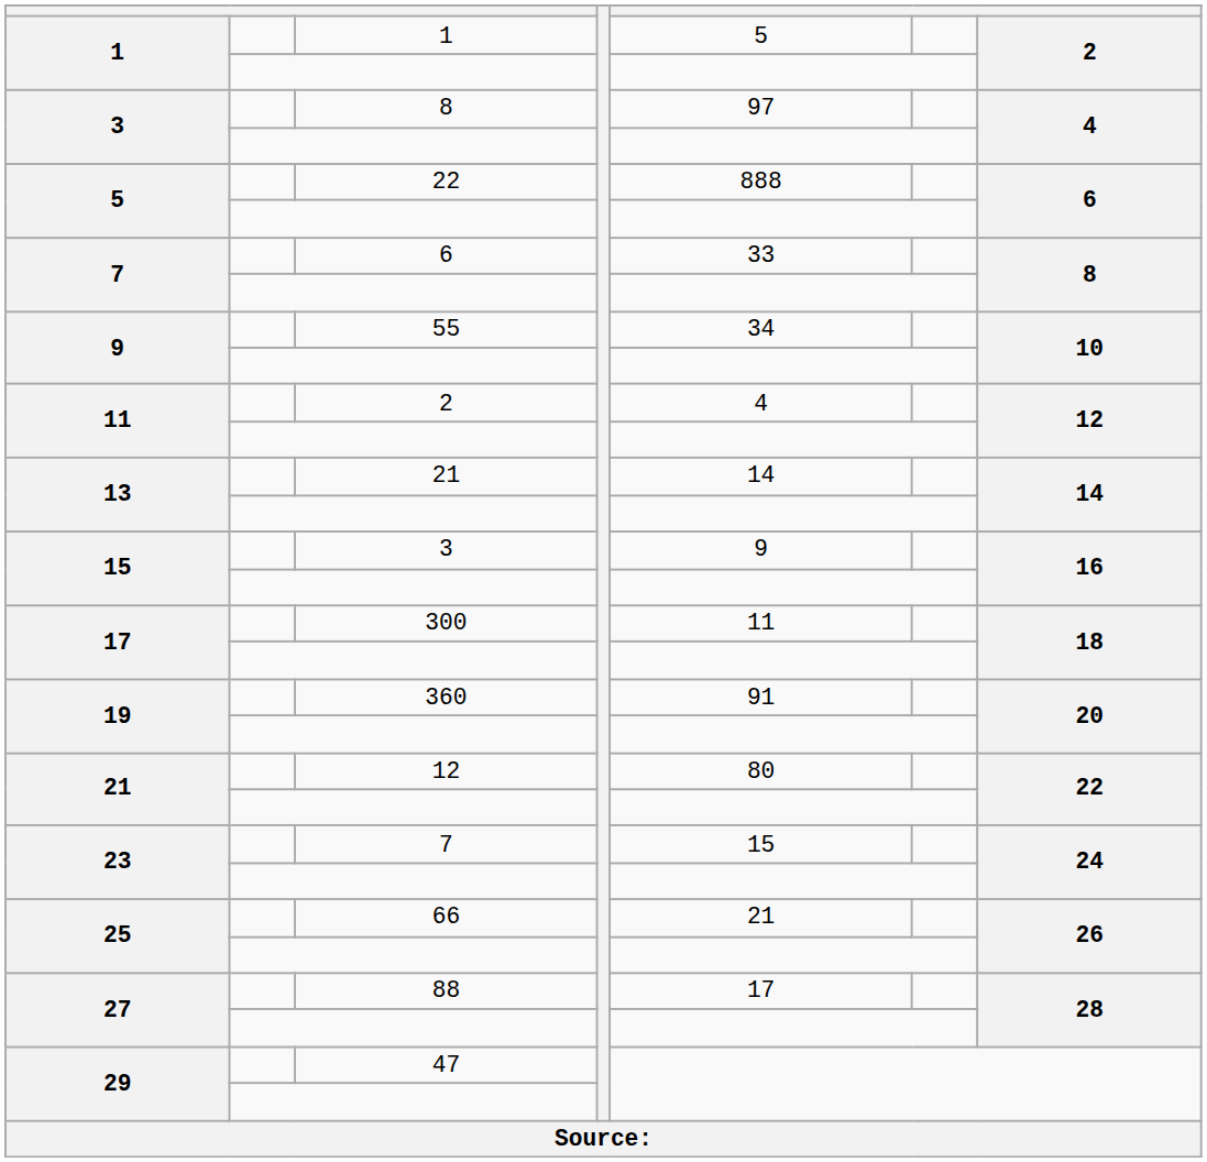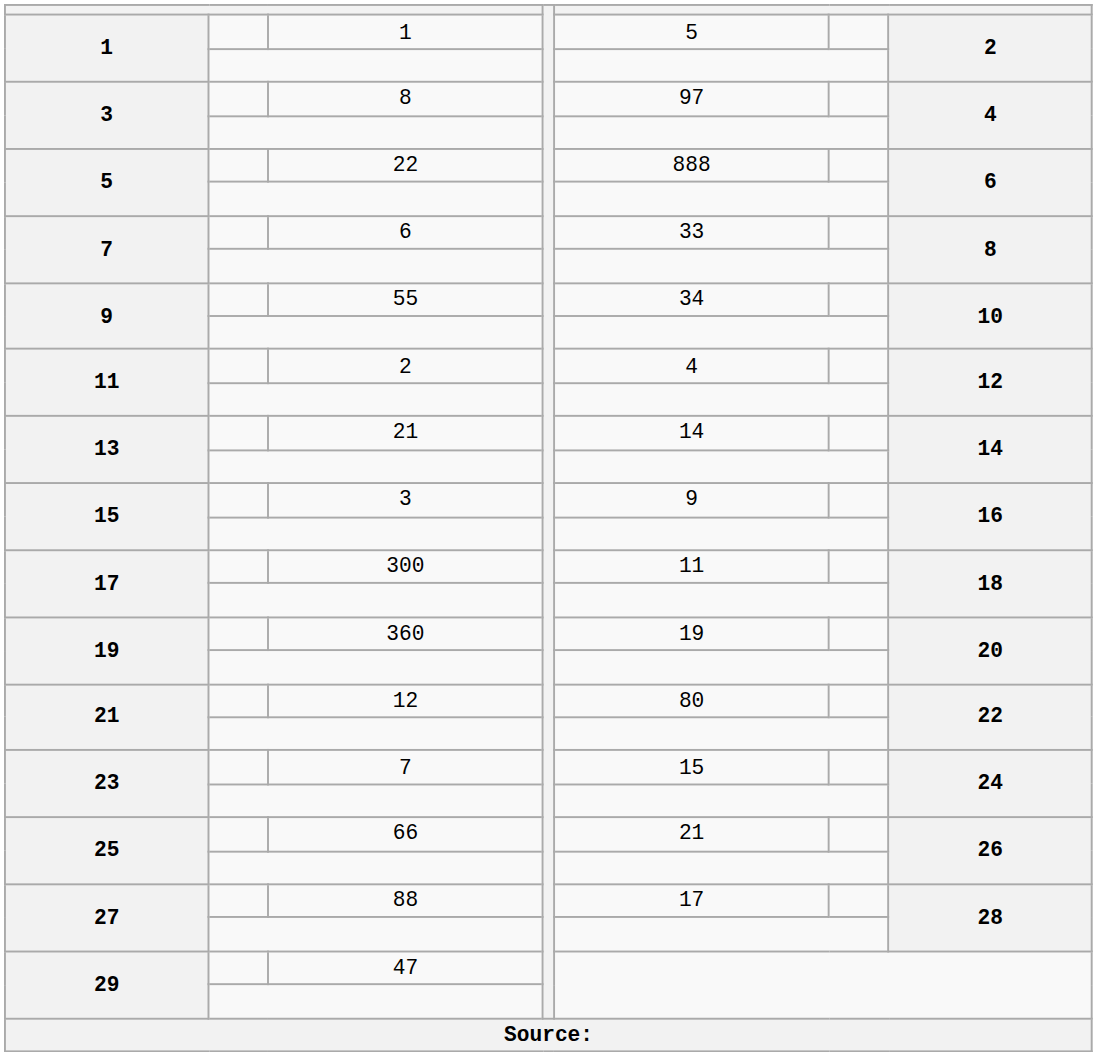360 | column 5: 91 -> 19
